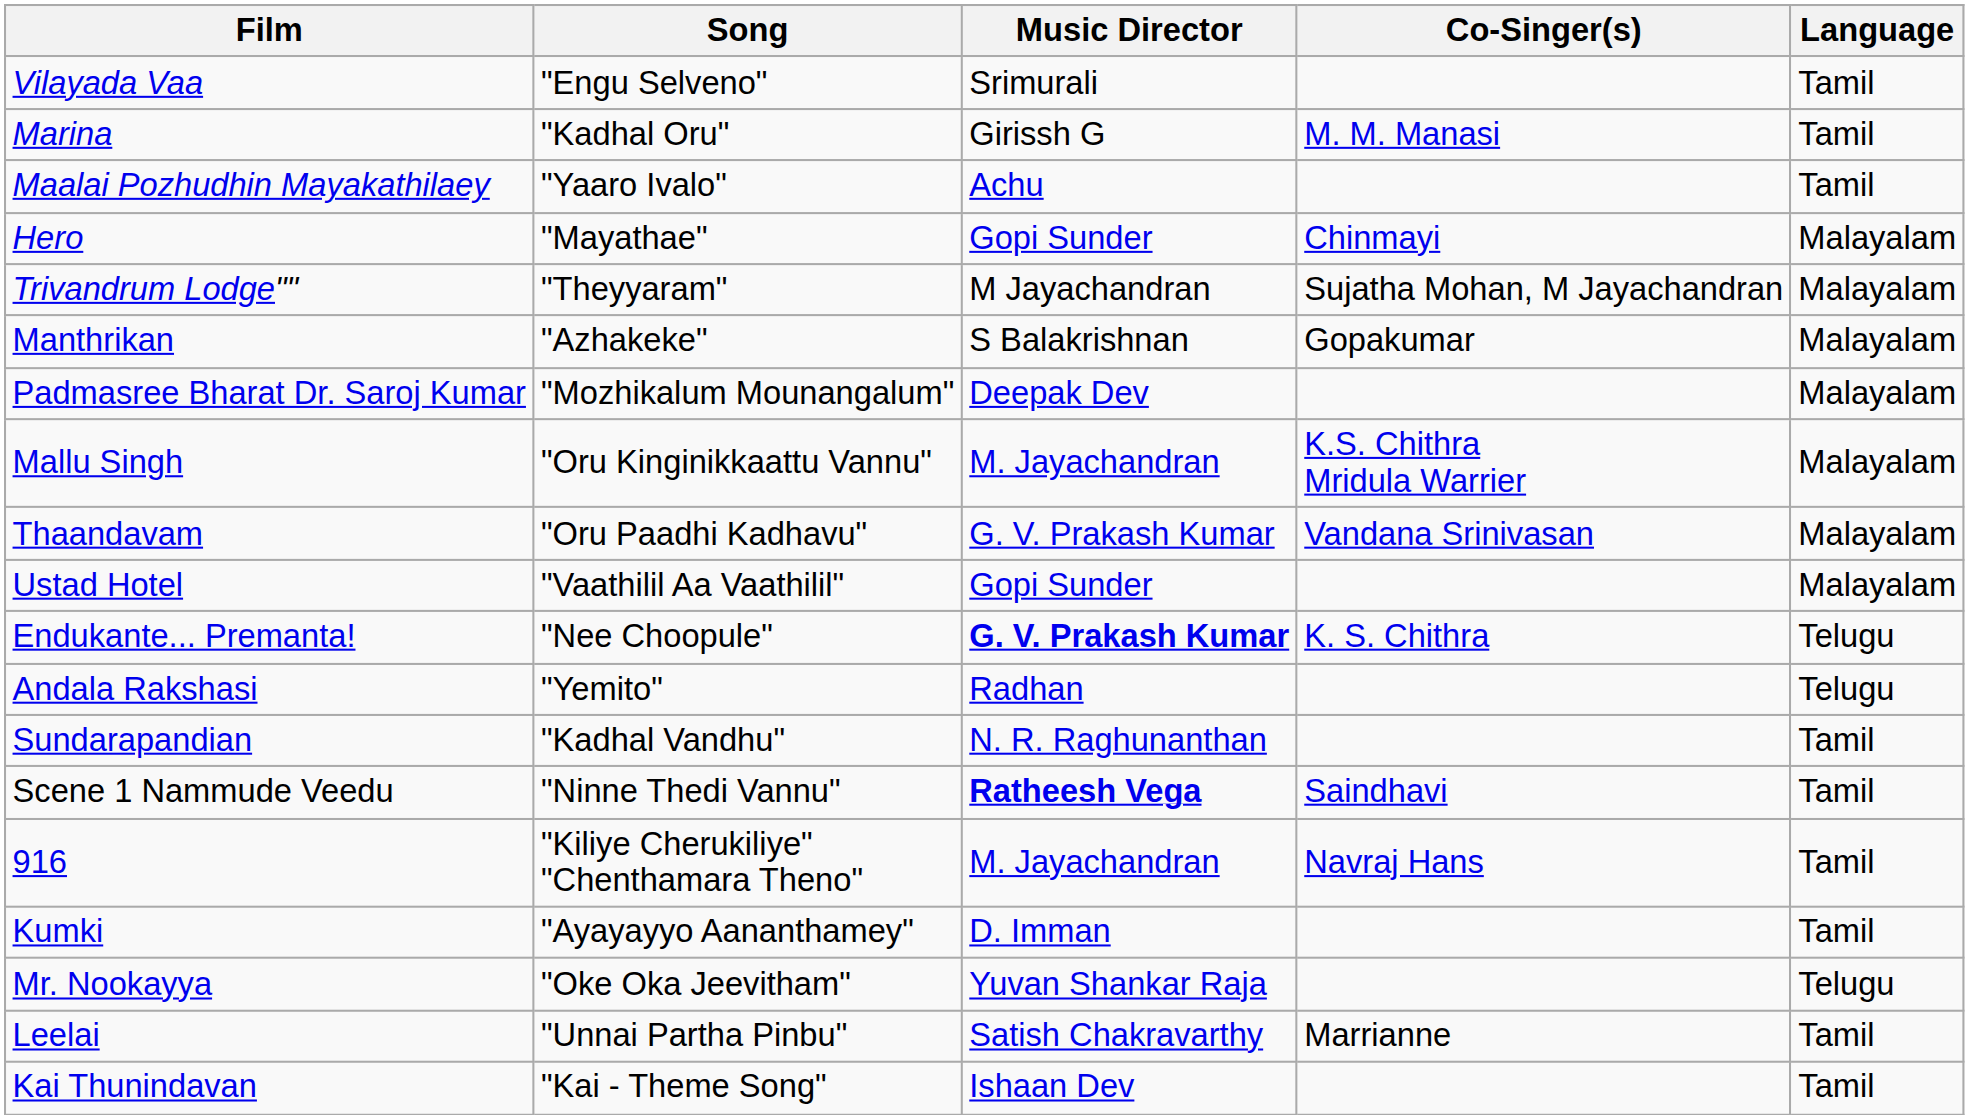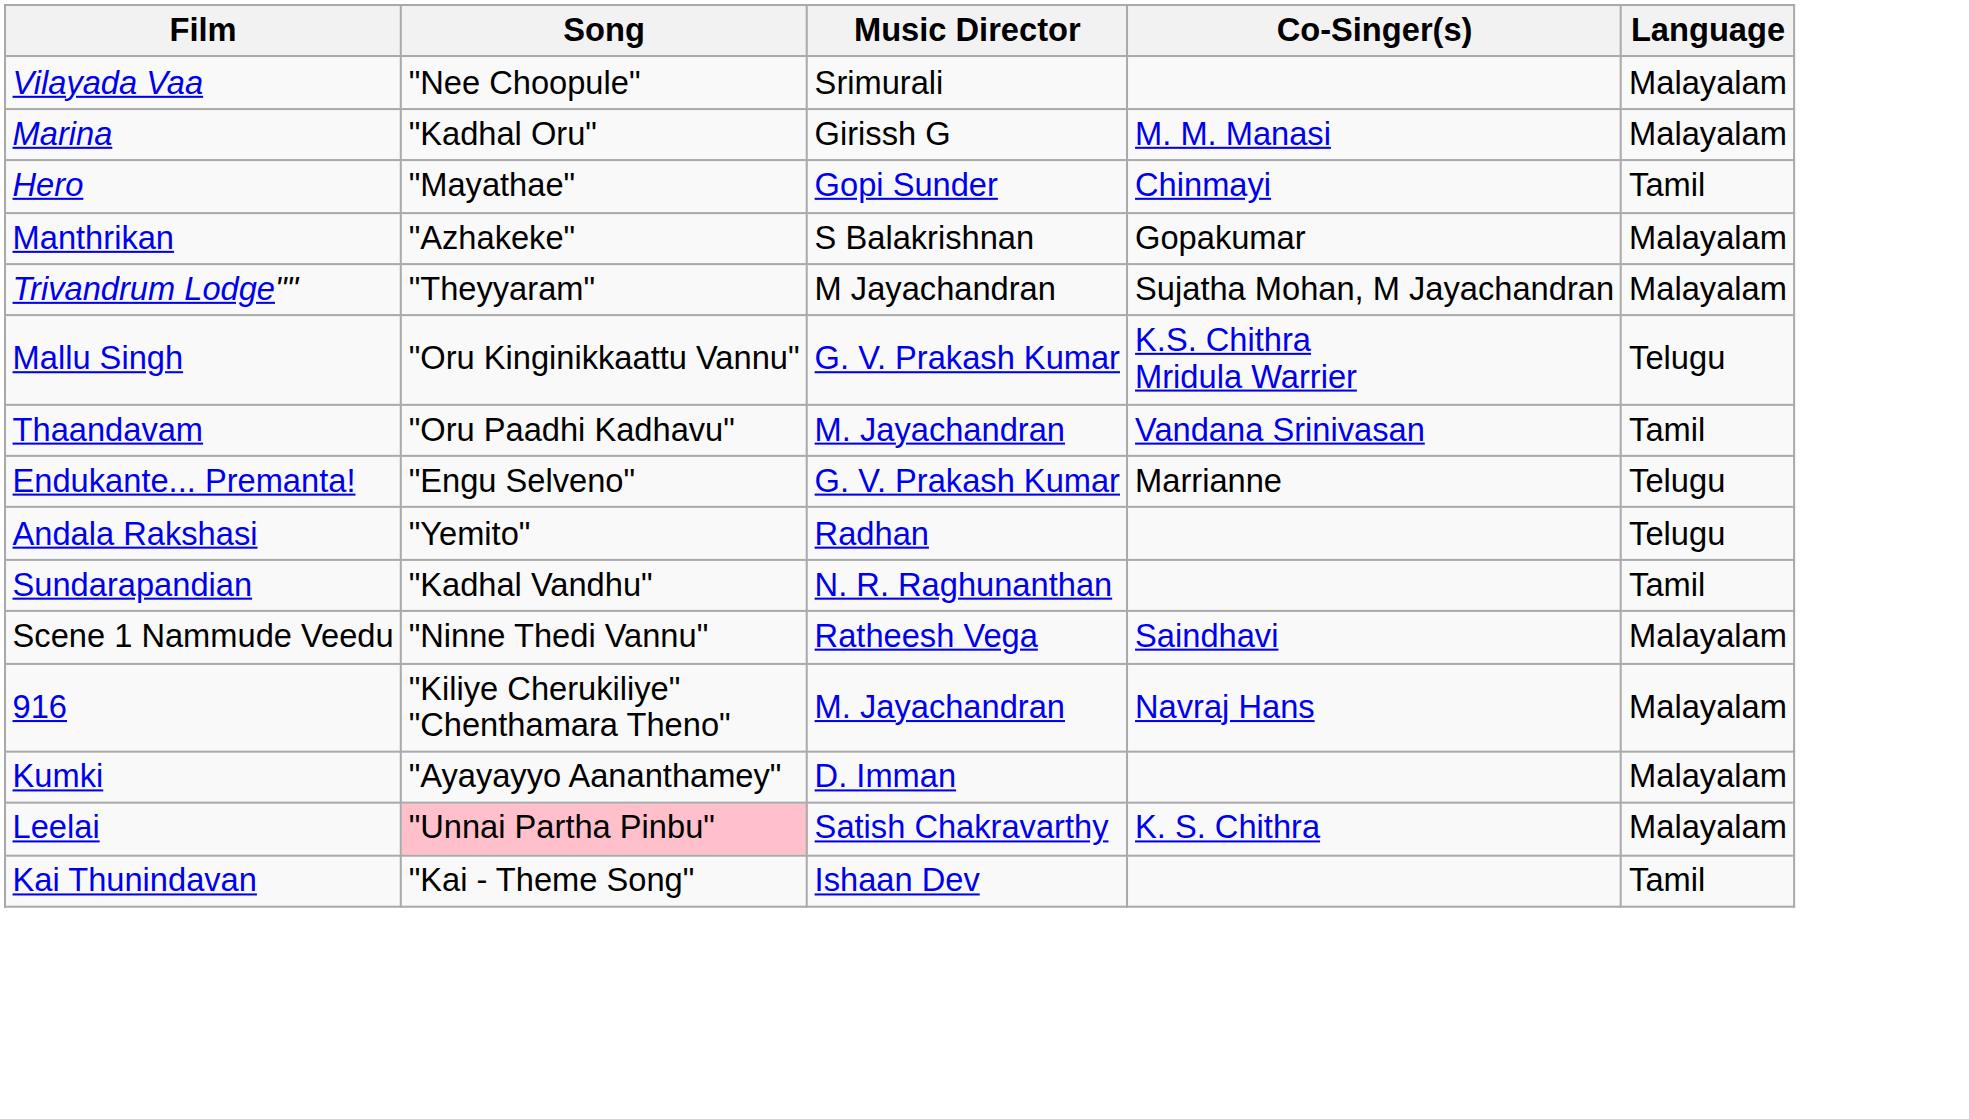Vilayada Vaa | Song: "Engu Selveno" -> "Nee Choopule"
Vilayada Vaa | Language: Tamil -> Malayalam
Marina | Language: Tamil -> Malayalam
- row: Maalai Pozhudhin Mayakathilaey | "Yaaro Ivalo" | Achu | Tamil
Hero | Language: Malayalam -> Tamil
rows swapped: Trivandrum Lodge"" <-> Manthrikan
- row: Padmasree Bharat Dr. Saroj Kumar | "Mozhikalum Mounangalum" | Deepak Dev | Malayalam
Mallu Singh | Music Director: M. Jayachandran -> G. V. Prakash Kumar
Mallu Singh | Language: Malayalam -> Telugu
Thaandavam | Music Director: G. V. Prakash Kumar -> M. Jayachandran
Thaandavam | Language: Malayalam -> Tamil
- row: Ustad Hotel | "Vaathilil Aa Vaathilil" | Gopi Sunder | Malayalam
Endukante... Premanta! | Song: "Nee Choopule" -> "Engu Selveno"
Endukante... Premanta! | Music Director: bold -> normal
Endukante... Premanta! | Co-Singer(s): K. S. Chithra -> Marrianne
Scene 1 Nammude Veedu | Music Director: bold -> normal
Scene 1 Nammude Veedu | Language: Tamil -> Malayalam
916 | Language: Tamil -> Malayalam
Kumki | Language: Tamil -> Malayalam
- row: Mr. Nookayya | "Oke Oka Jeevitham" | Yuvan Shankar Raja | Telugu
Leelai | Song: no background -> pink background
Leelai | Co-Singer(s): Marrianne -> K. S. Chithra
Leelai | Language: Tamil -> Malayalam
